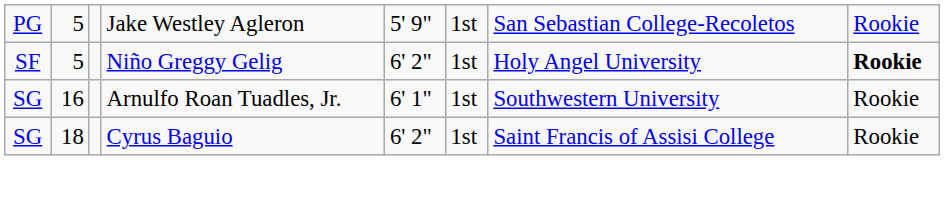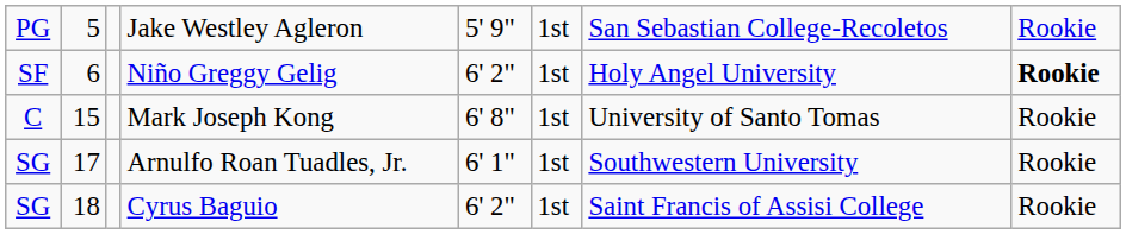Niño Greggy Gelig | column 2: 5 -> 6
+ row: C | 15 | Mark Joseph Kong | 6' 8" | 1st | University of Santo Tomas | Rookie
Arnulfo Roan Tuadles, Jr. | column 2: 16 -> 17
